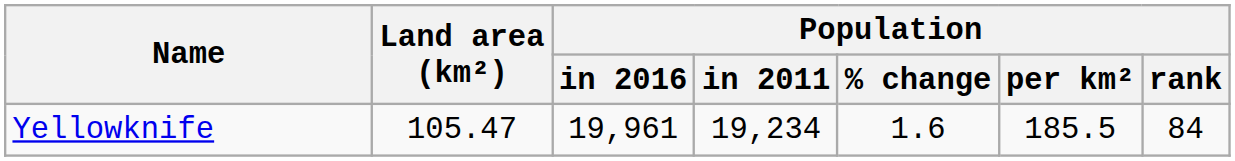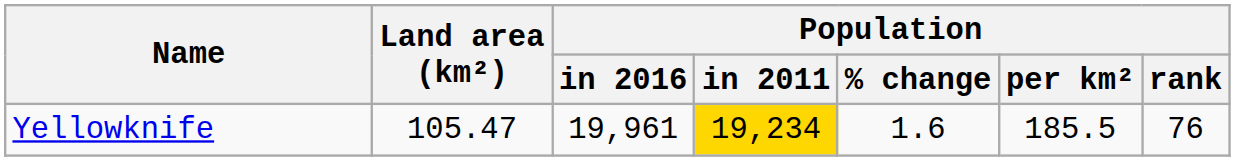Yellowknife | Population / in 2011: no background -> gold background
Yellowknife | Population / rank: 84 -> 76
